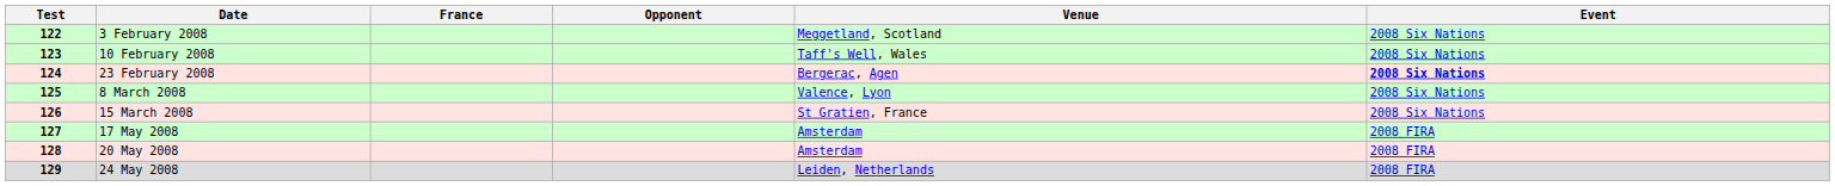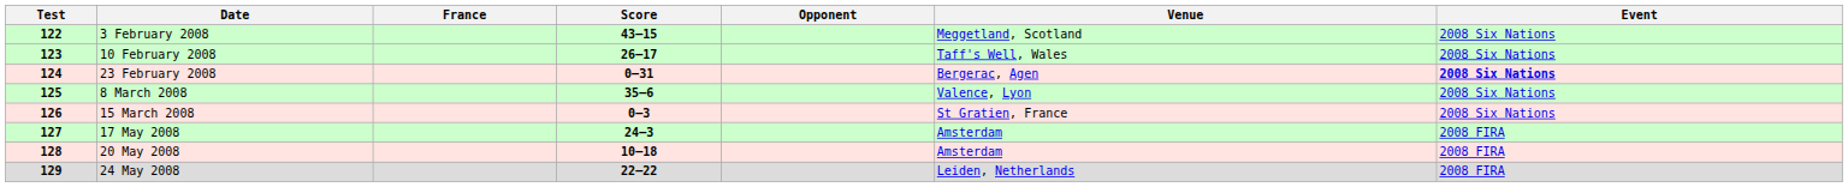+ column: Score | 43–15 | 26–17 | 0–31 | 35–6 | 0–3 | 24–3 | 10–18 | 22–22
